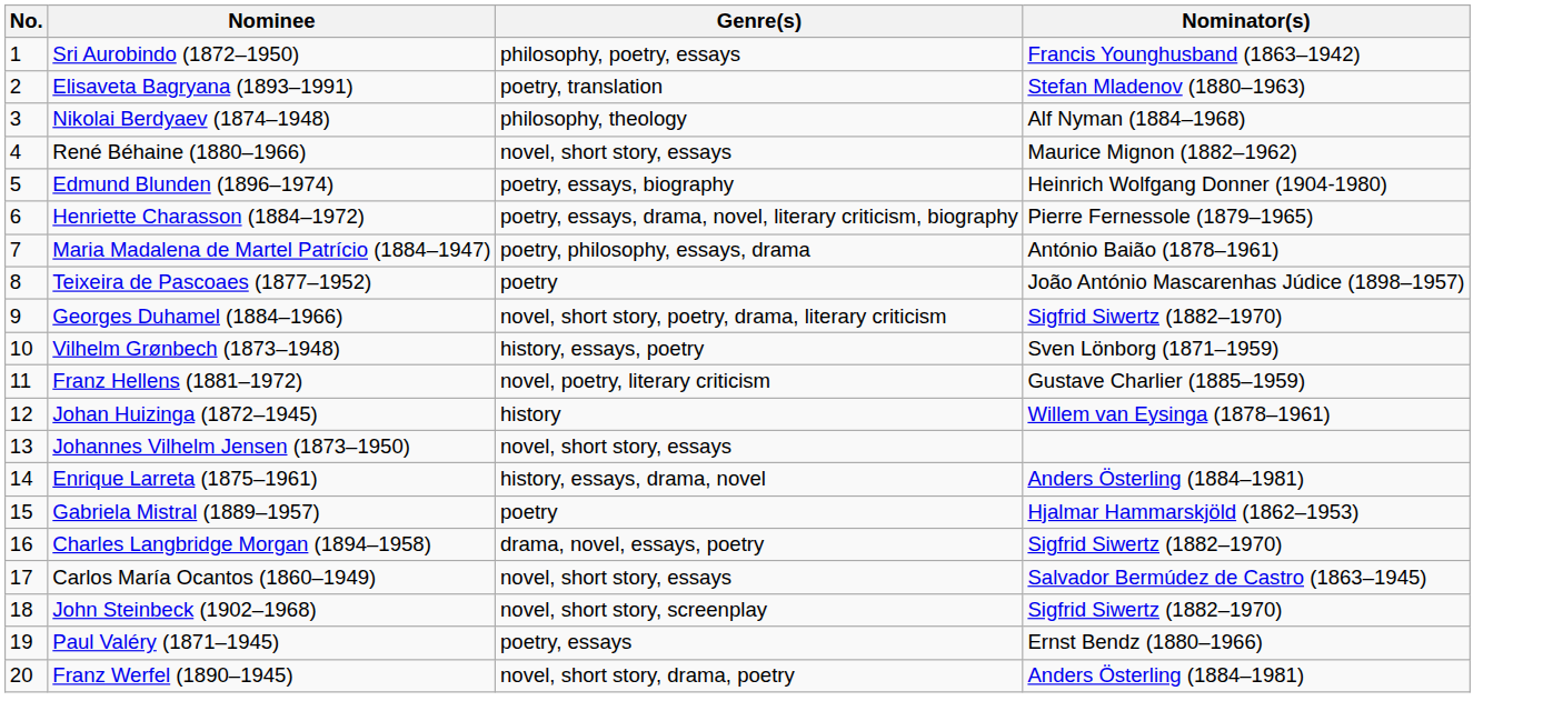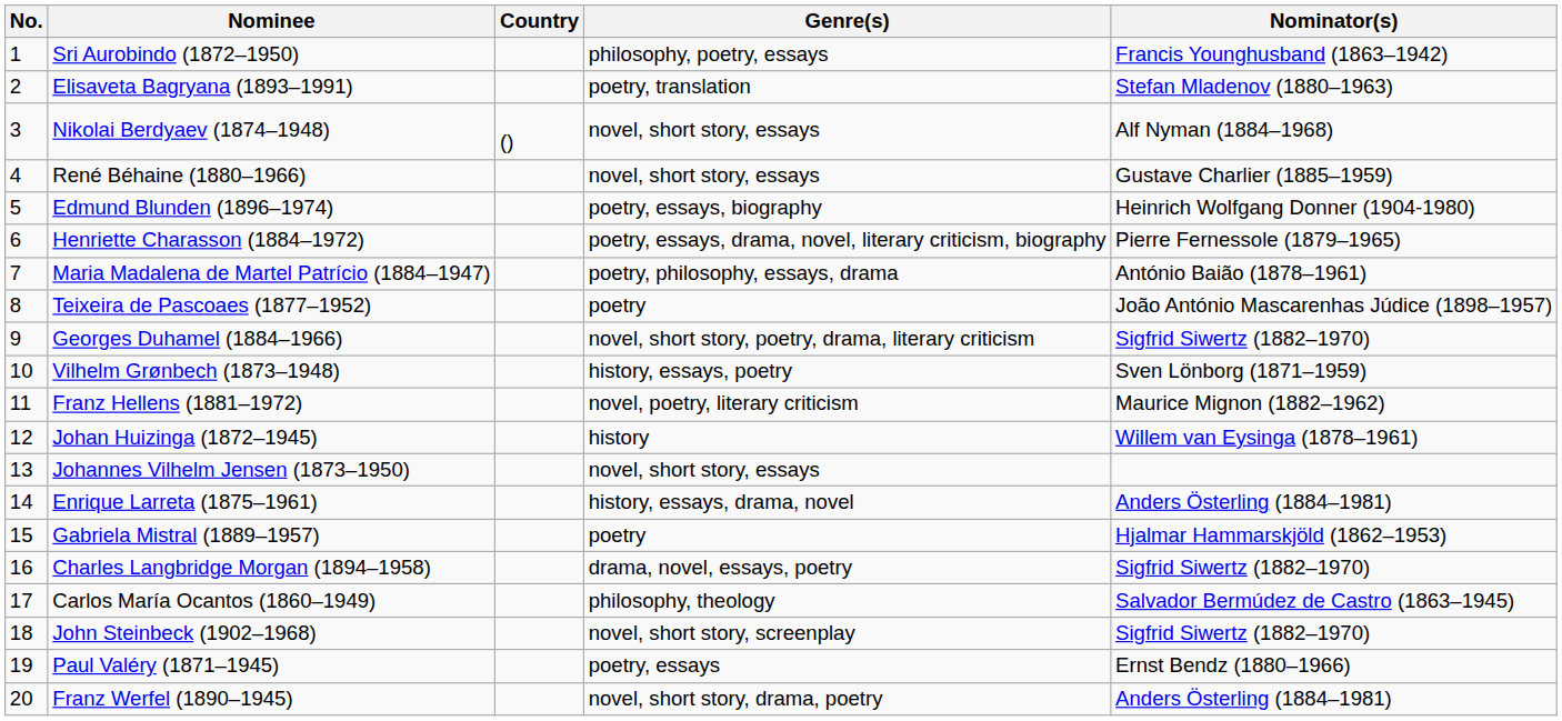+ column: Country | ()
Nikolai Berdyaev (1874–1948) | Genre(s): philosophy, theology -> novel, short story, essays
René Béhaine (1880–1966) | Nominator(s): Maurice Mignon (1882–1962) -> Gustave Charlier (1885–1959)
Franz Hellens (1881–1972) | Nominator(s): Gustave Charlier (1885–1959) -> Maurice Mignon (1882–1962)
Carlos María Ocantos (1860–1949) | Genre(s): novel, short story, essays -> philosophy, theology
